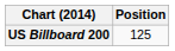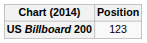US Billboard 200 | Position: 125 -> 123
